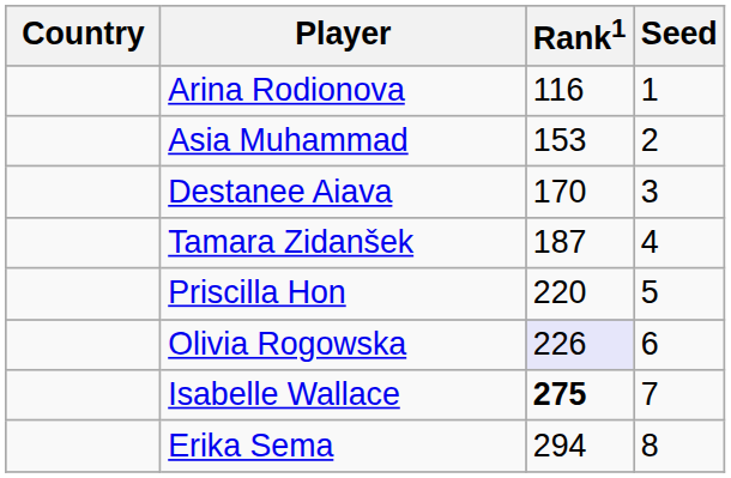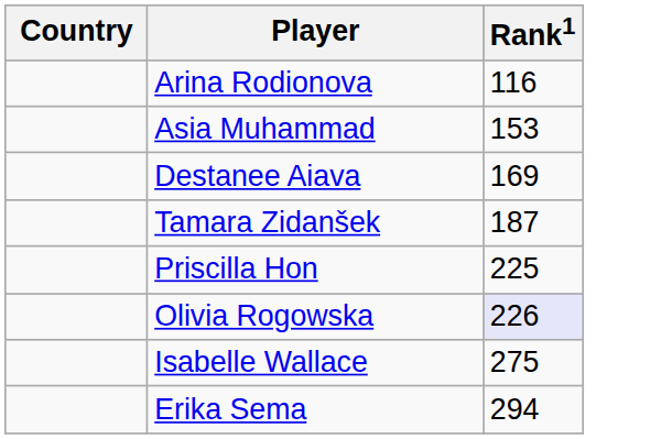- column: Seed | 1 | 2 | 3 | 4 | 5 | 6 | 7 | 8
Destanee Aiava | Rank1: 170 -> 169
Priscilla Hon | Rank1: 220 -> 225
Isabelle Wallace | Rank1: bold -> normal
